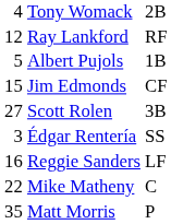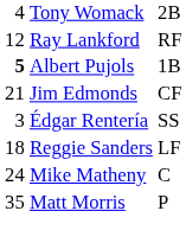Albert Pujols | column 1: normal -> bold
Jim Edmonds | column 1: 15 -> 21
- row: 27 | Scott Rolen | 3B
Reggie Sanders | column 1: 16 -> 18
Mike Matheny | column 1: 22 -> 24
